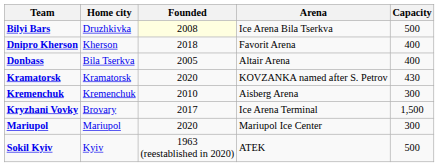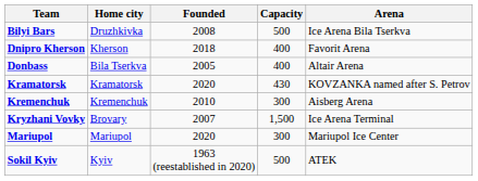columns swapped: Arena <-> Capacity
Bilyi Bars | Founded: lightyellow background -> no background
Kryzhani Vovky | Founded: 2017 -> 2007
